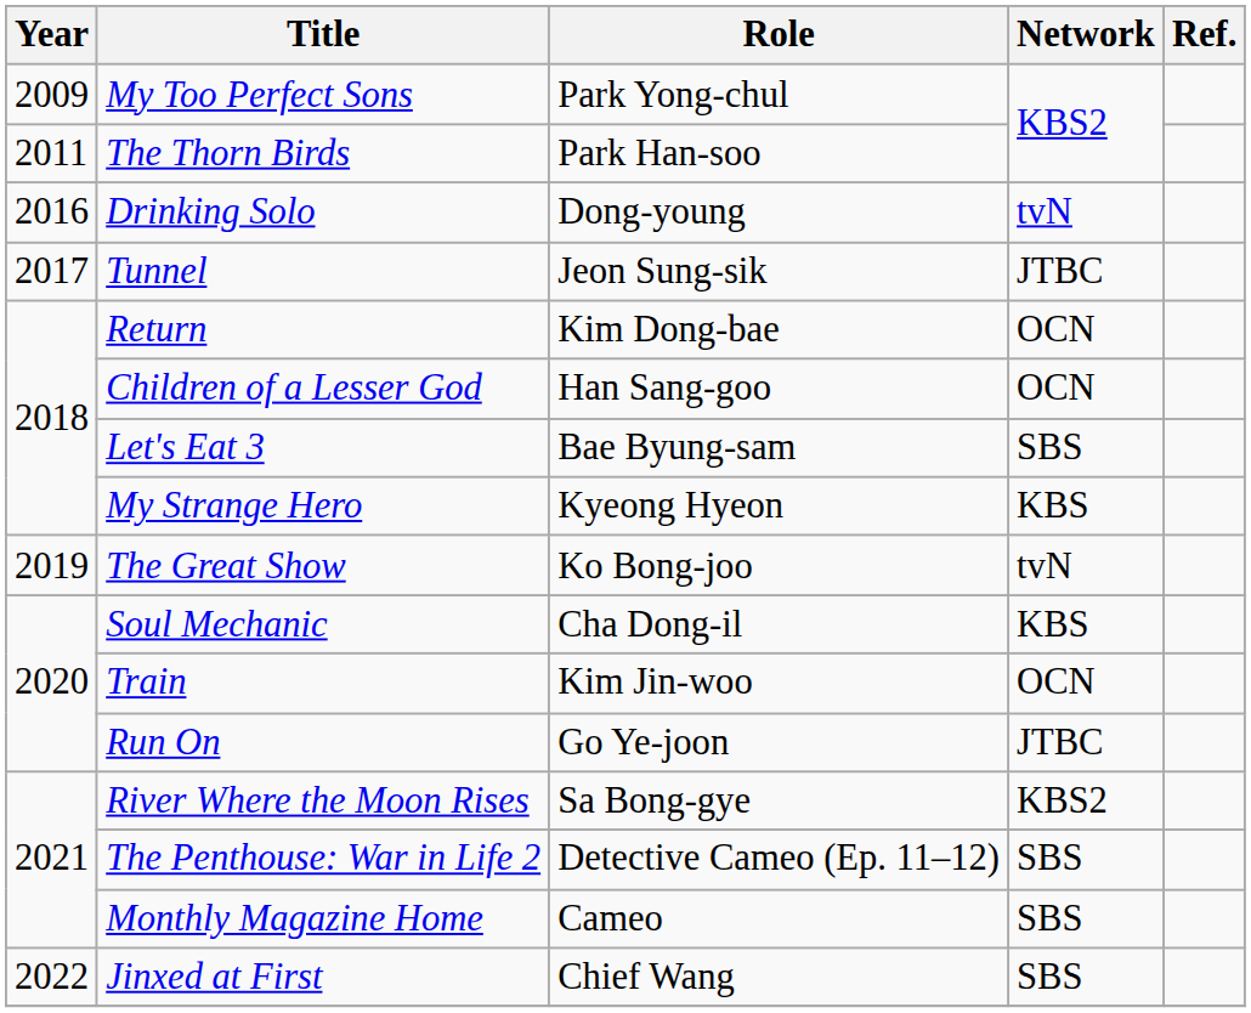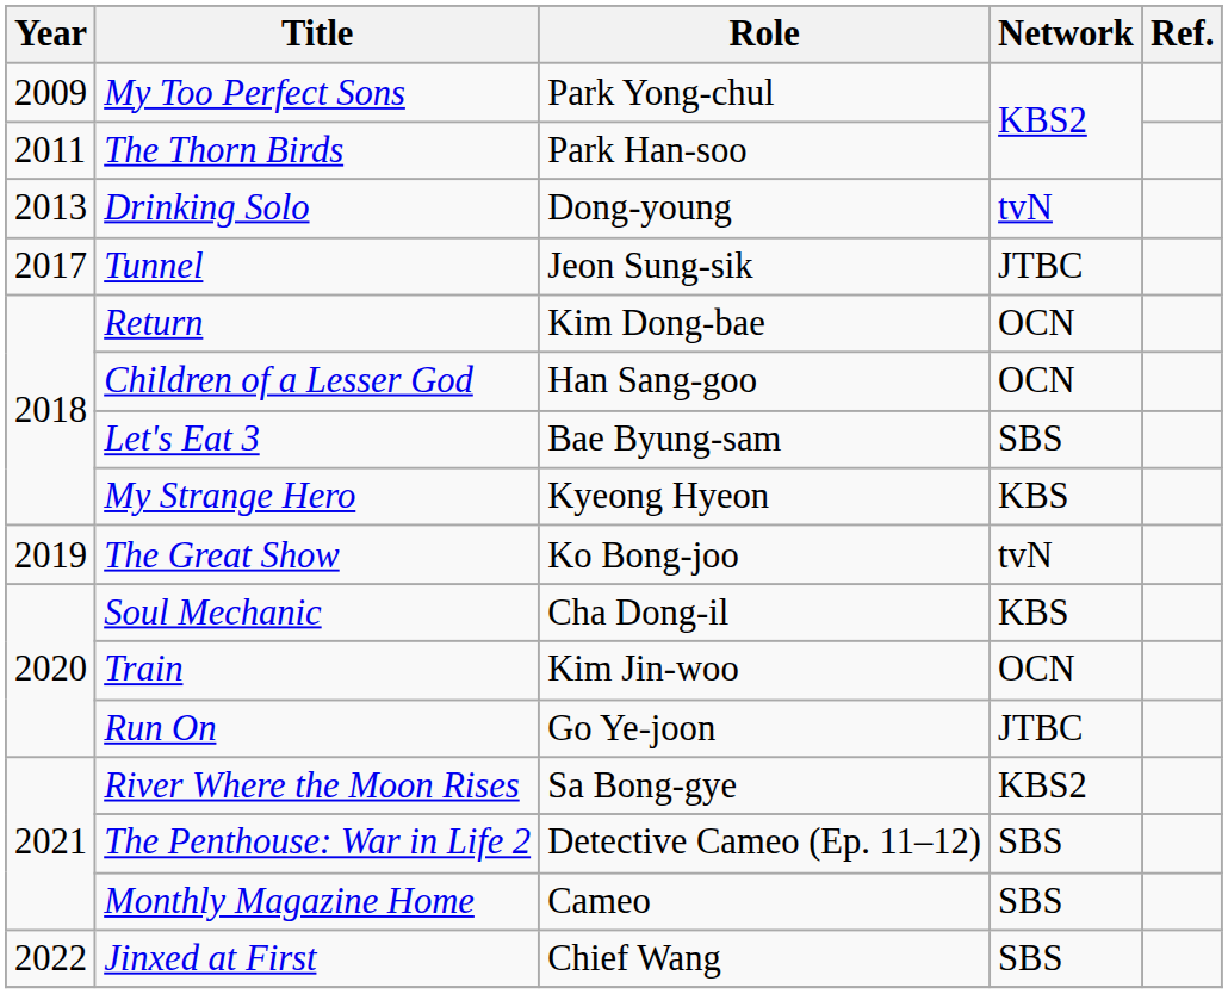Drinking Solo | Year: 2016 -> 2013
